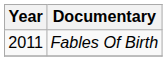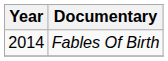Fables Of Birth | Year: 2011 -> 2014
